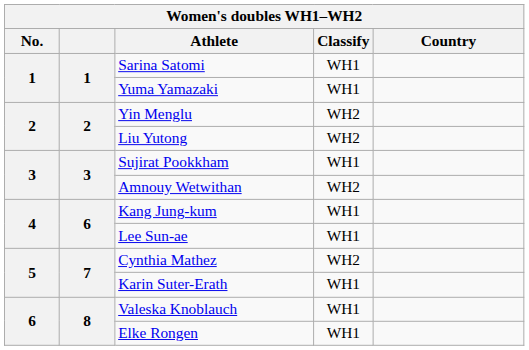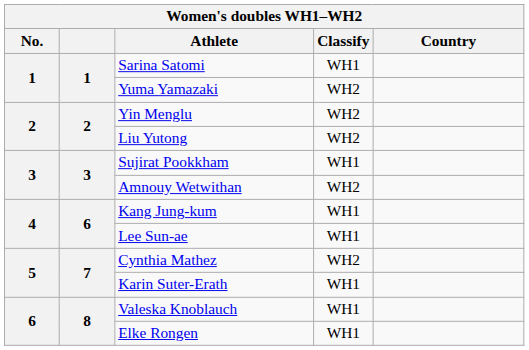Yuma Yamazaki | Classify: WH1 -> WH2
